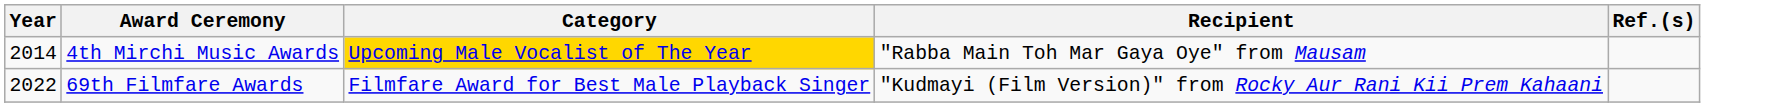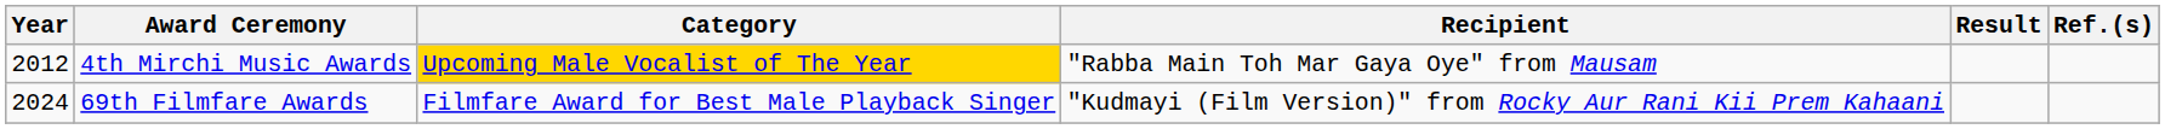+ column: Result
4th Mirchi Music Awards | Year: 2014 -> 2012
69th Filmfare Awards | Year: 2022 -> 2024
